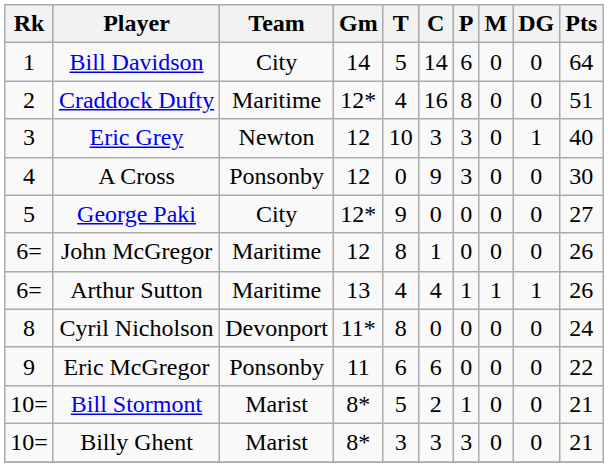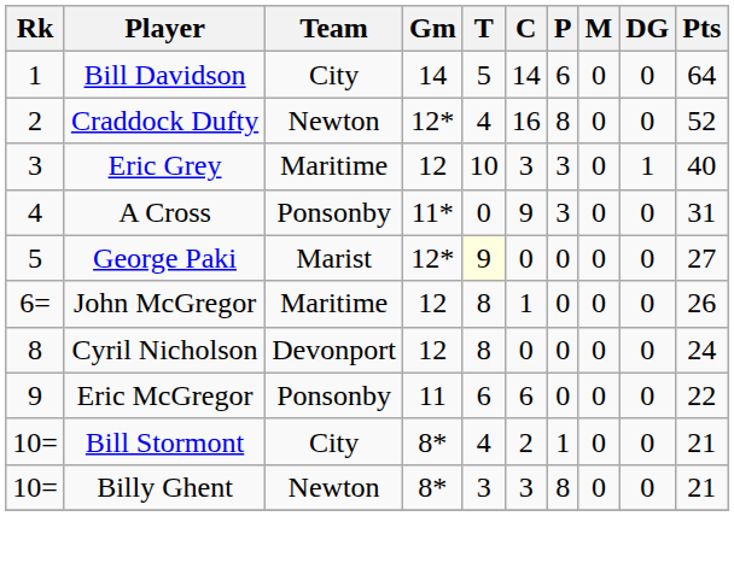Craddock Dufty | Team: Maritime -> Newton
Craddock Dufty | Pts: 51 -> 52
Eric Grey | Team: Newton -> Maritime
A Cross | Gm: 12 -> 11*
A Cross | Pts: 30 -> 31
George Paki | Team: City -> Marist
George Paki | T: no background -> lightyellow background
- row: 6= | Arthur Sutton | Maritime | 13 | 4 | 4 | 1 | 1 | 1 | 26
Cyril Nicholson | Gm: 11* -> 12
Bill Stormont | Team: Marist -> City
Bill Stormont | T: 5 -> 4
Billy Ghent | Team: Marist -> Newton
Billy Ghent | P: 3 -> 8
